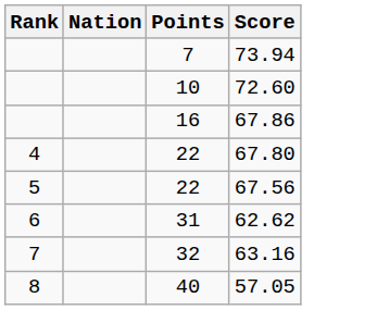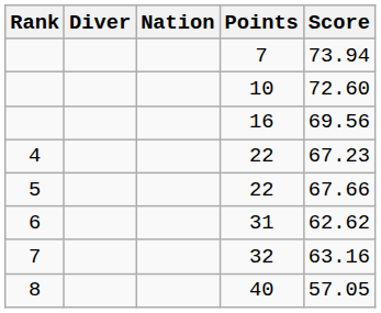+ column: Diver
16 | Score: 67.86 -> 69.56
4 / 22 | Score: 67.80 -> 67.23
5 / 22 | Score: 67.56 -> 67.66
